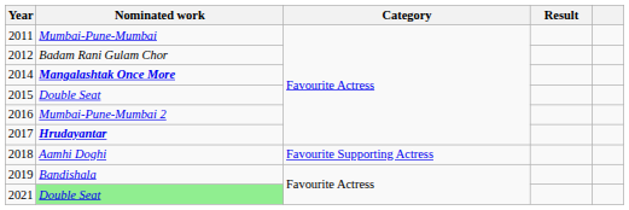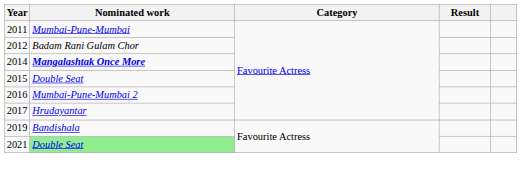2017 | Nominated work: bold -> normal
- row: 2018 | Aamhi Doghi | Favourite Supporting Actress
